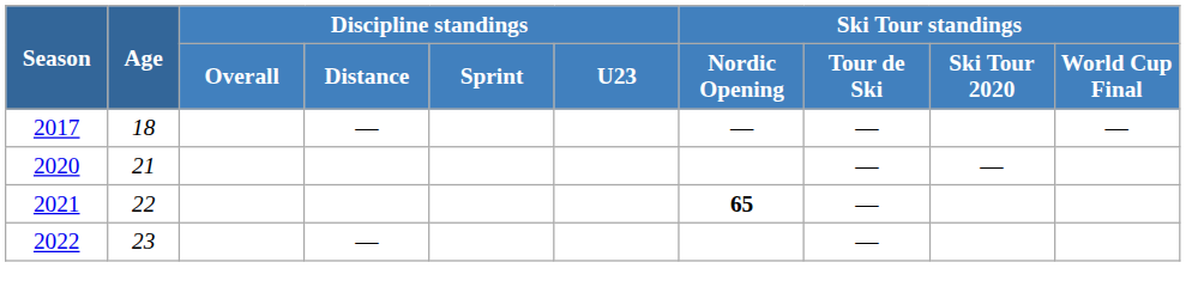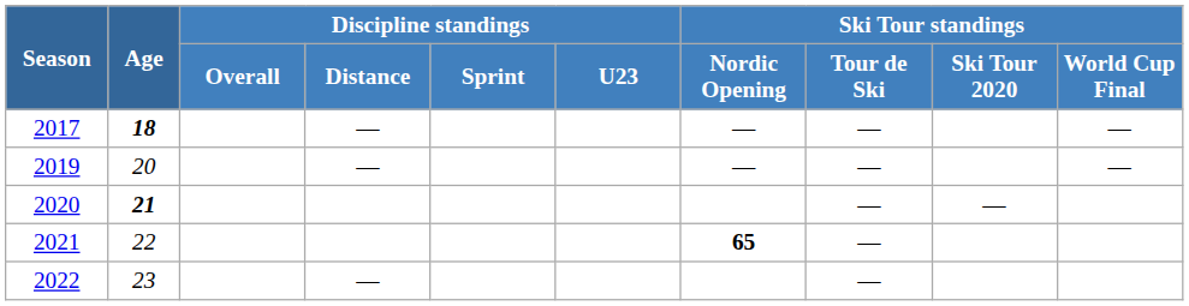2017 | Age: normal -> bold
+ row: 2019 | 20 | — | — | — | —
2020 | Age: normal -> bold
